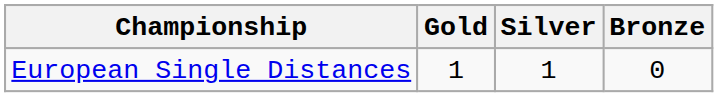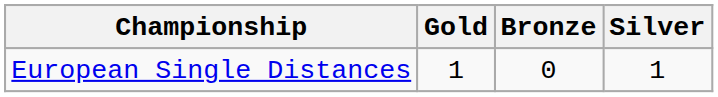columns swapped: Silver <-> Bronze
